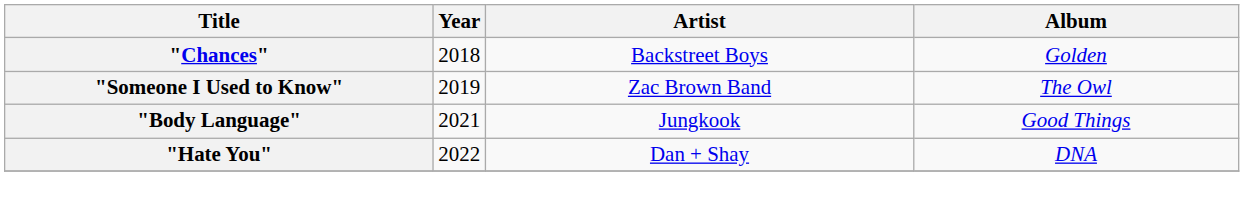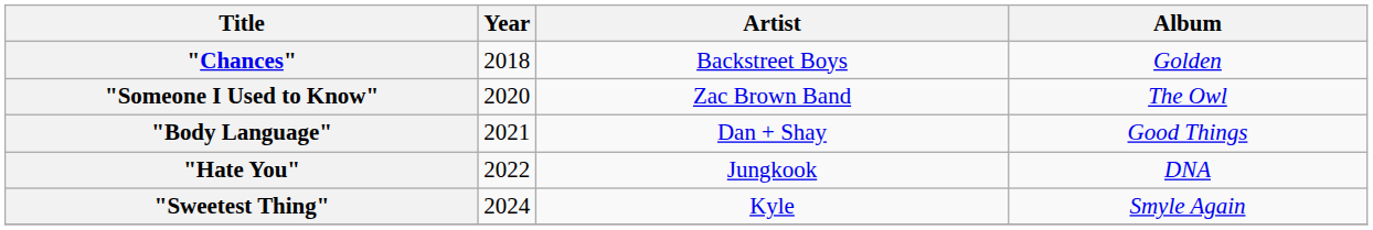"Someone I Used to Know" | Year: 2019 -> 2020
"Body Language" | Artist: Jungkook -> Dan + Shay
"Hate You" | Artist: Dan + Shay -> Jungkook
+ row: "Sweetest Thing" | 2024 | Kyle | Smyle Again
